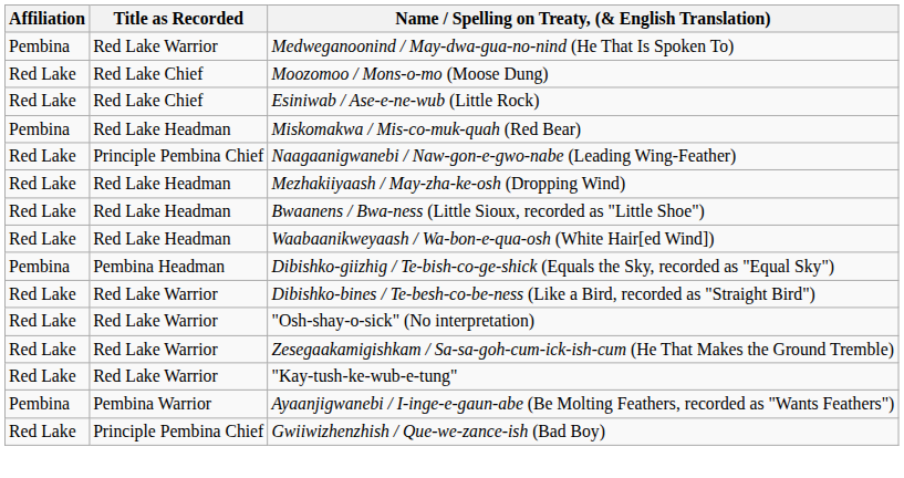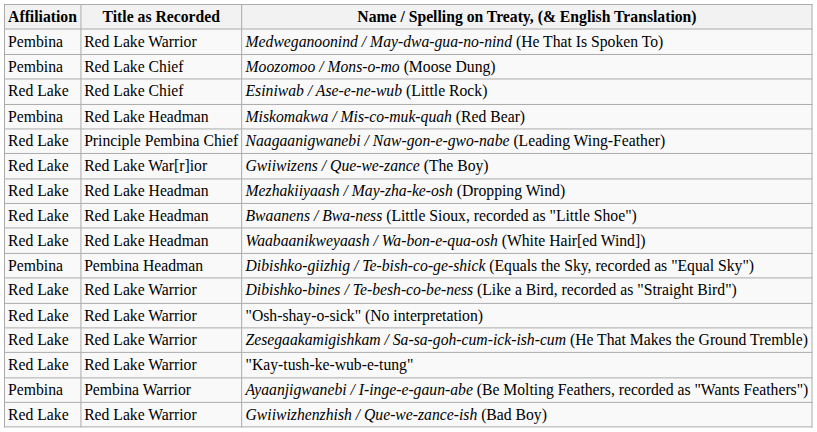Moozomoo / Mons-o-mo (Moose Dung) | Affiliation: Red Lake -> Pembina
+ row: Red Lake | Red Lake War[r]ior | Gwiiwizens / Que-we-zance (The Boy)
Gwiiwizhenzhish / Que-we-zance-ish (Bad Boy) | Title as Recorded: Principle Pembina Chief -> Red Lake Warrior
